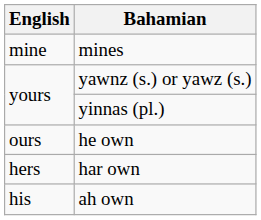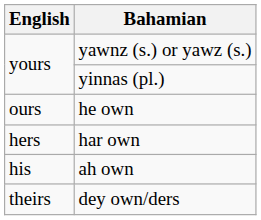- row: mine | mines
+ row: theirs | dey own/ders
